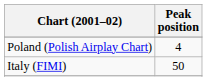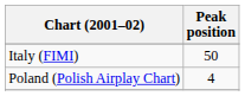rows swapped: Italy (FIMI) <-> Poland (Polish Airplay Chart)
